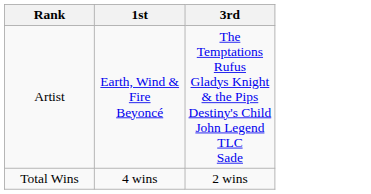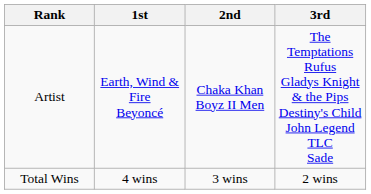+ column: 2nd | Chaka Khan Boyz II Men | 3 wins
